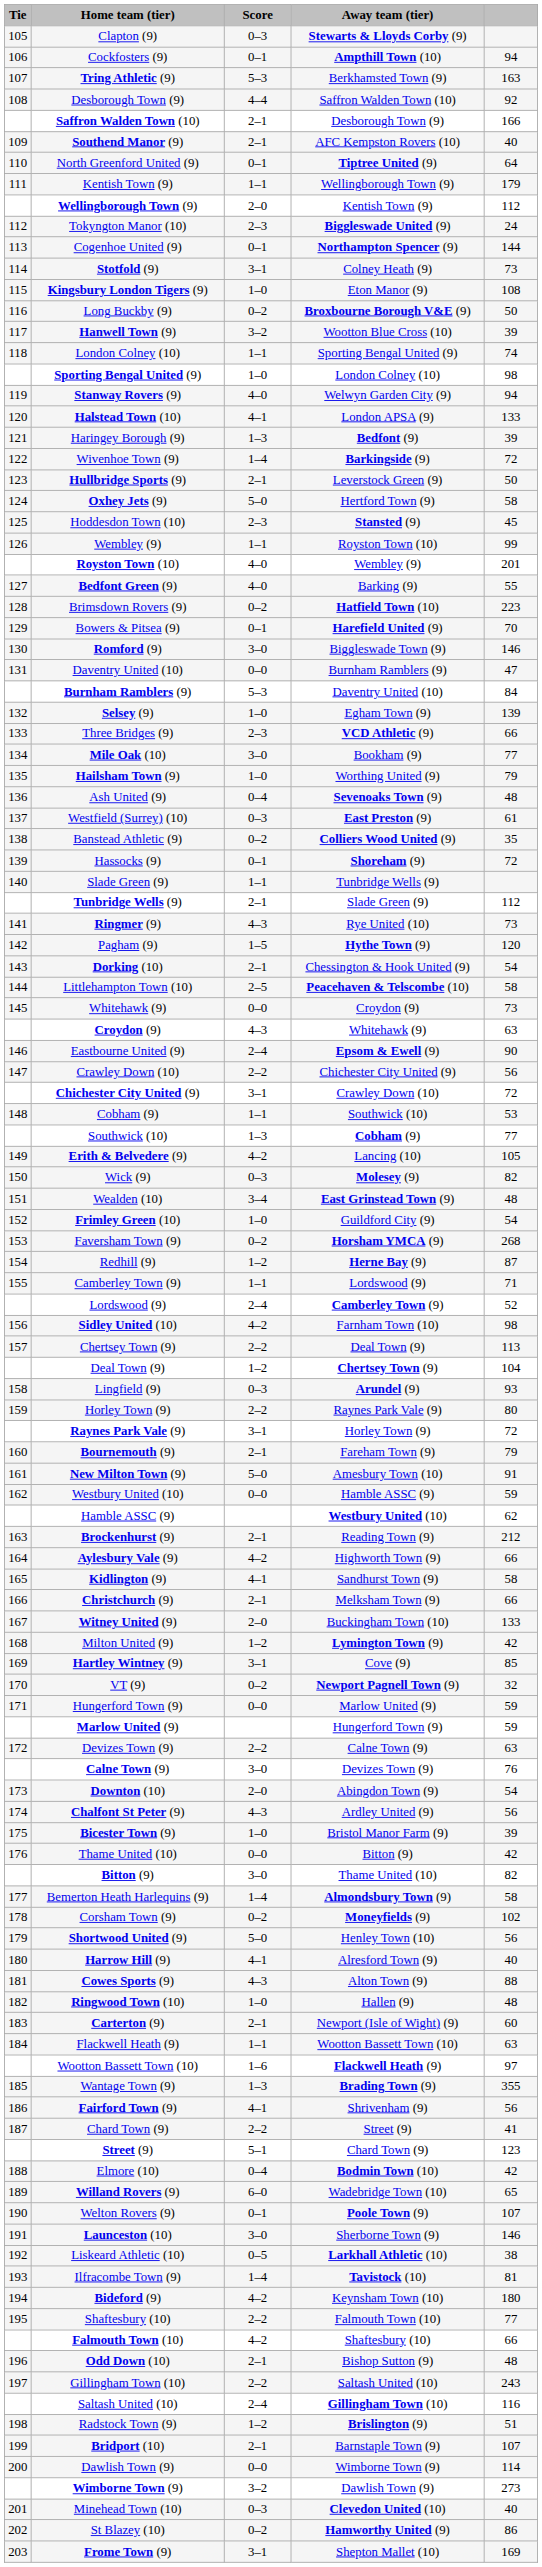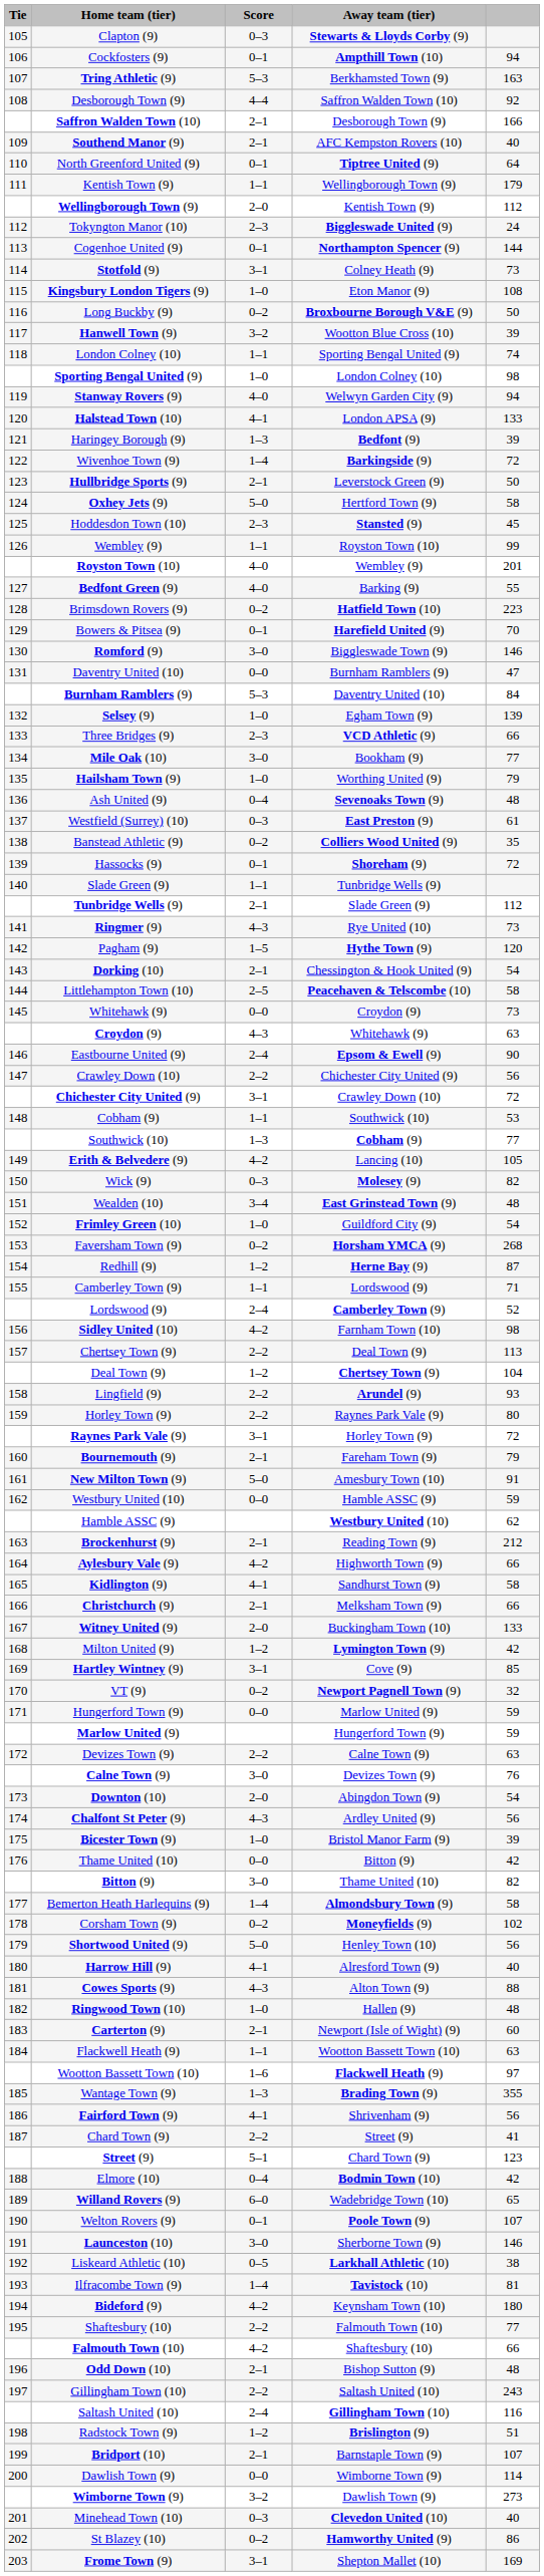Lingfield (9) | Score: 0–3 -> 2–2
